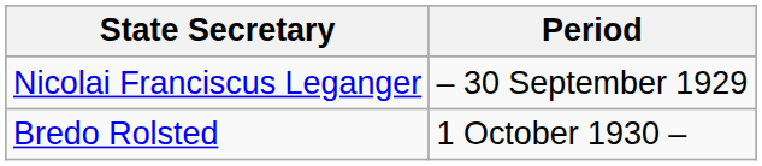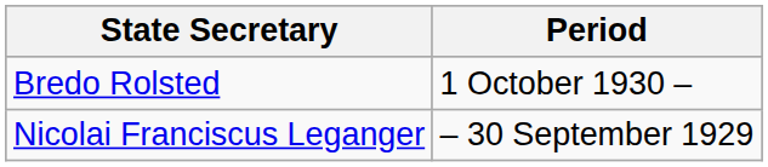rows swapped: Nicolai Franciscus Leganger <-> Bredo Rolsted
